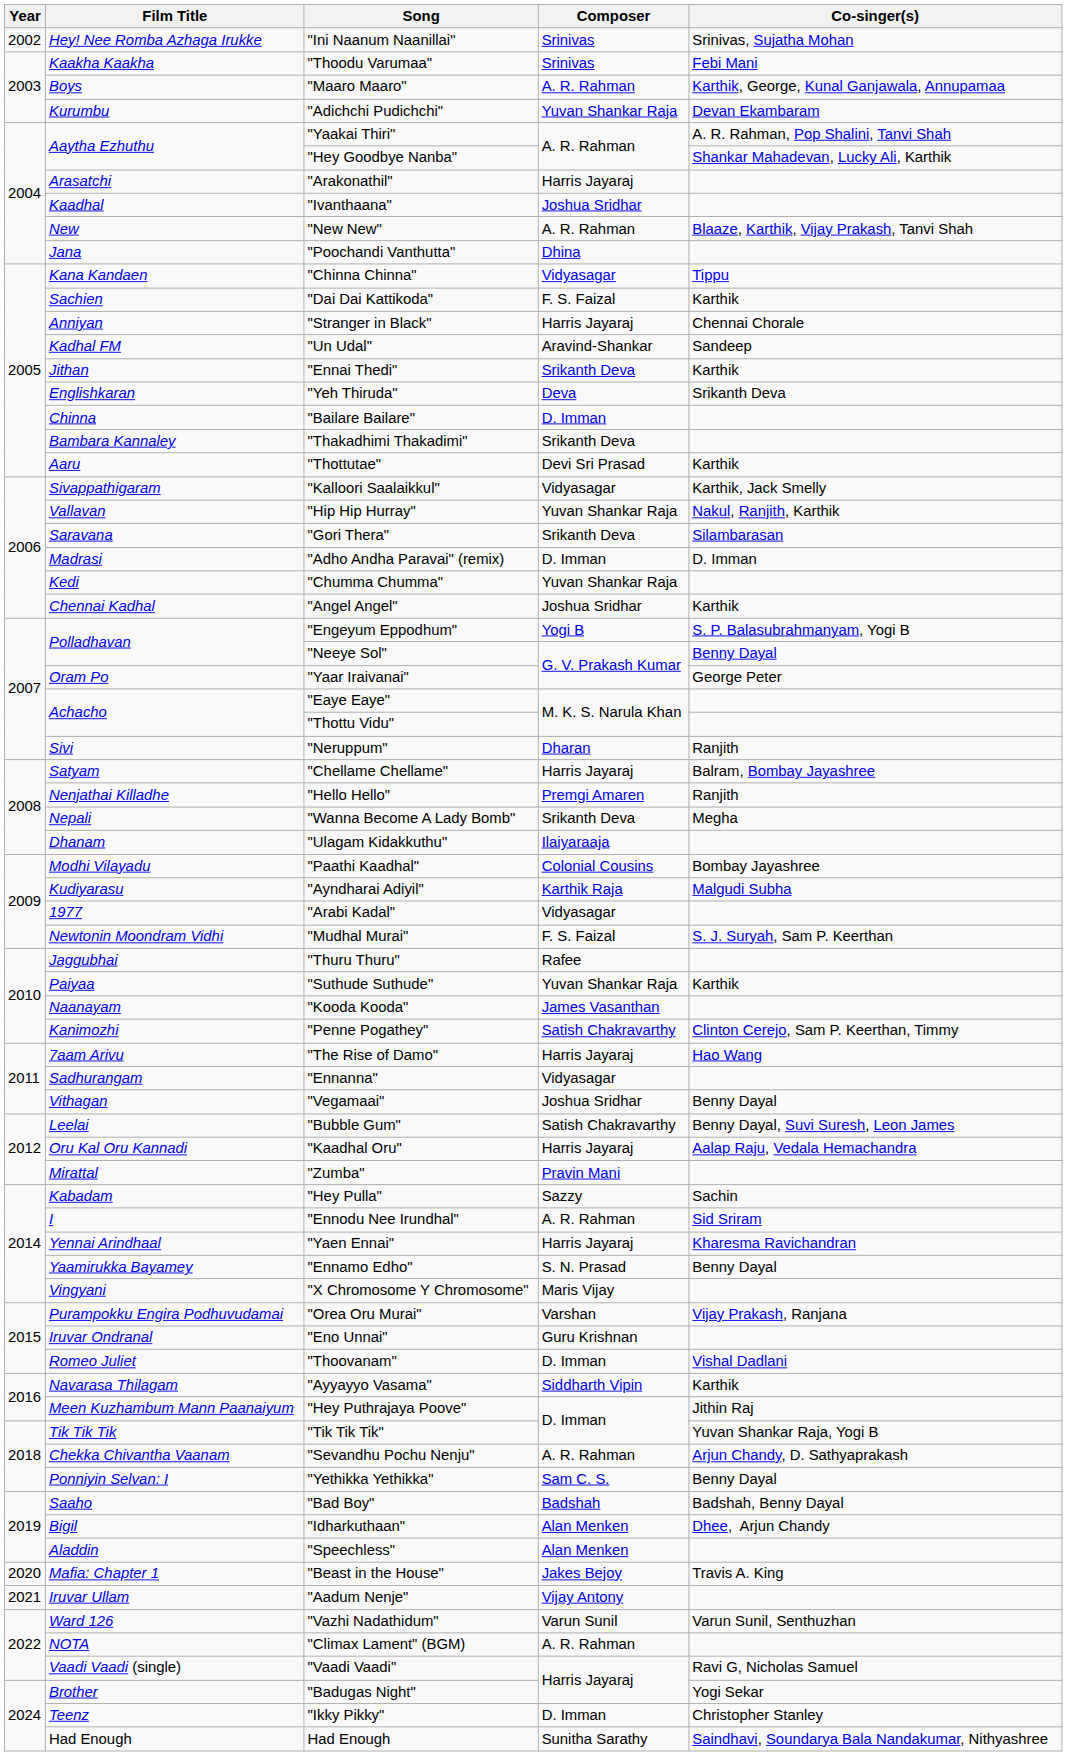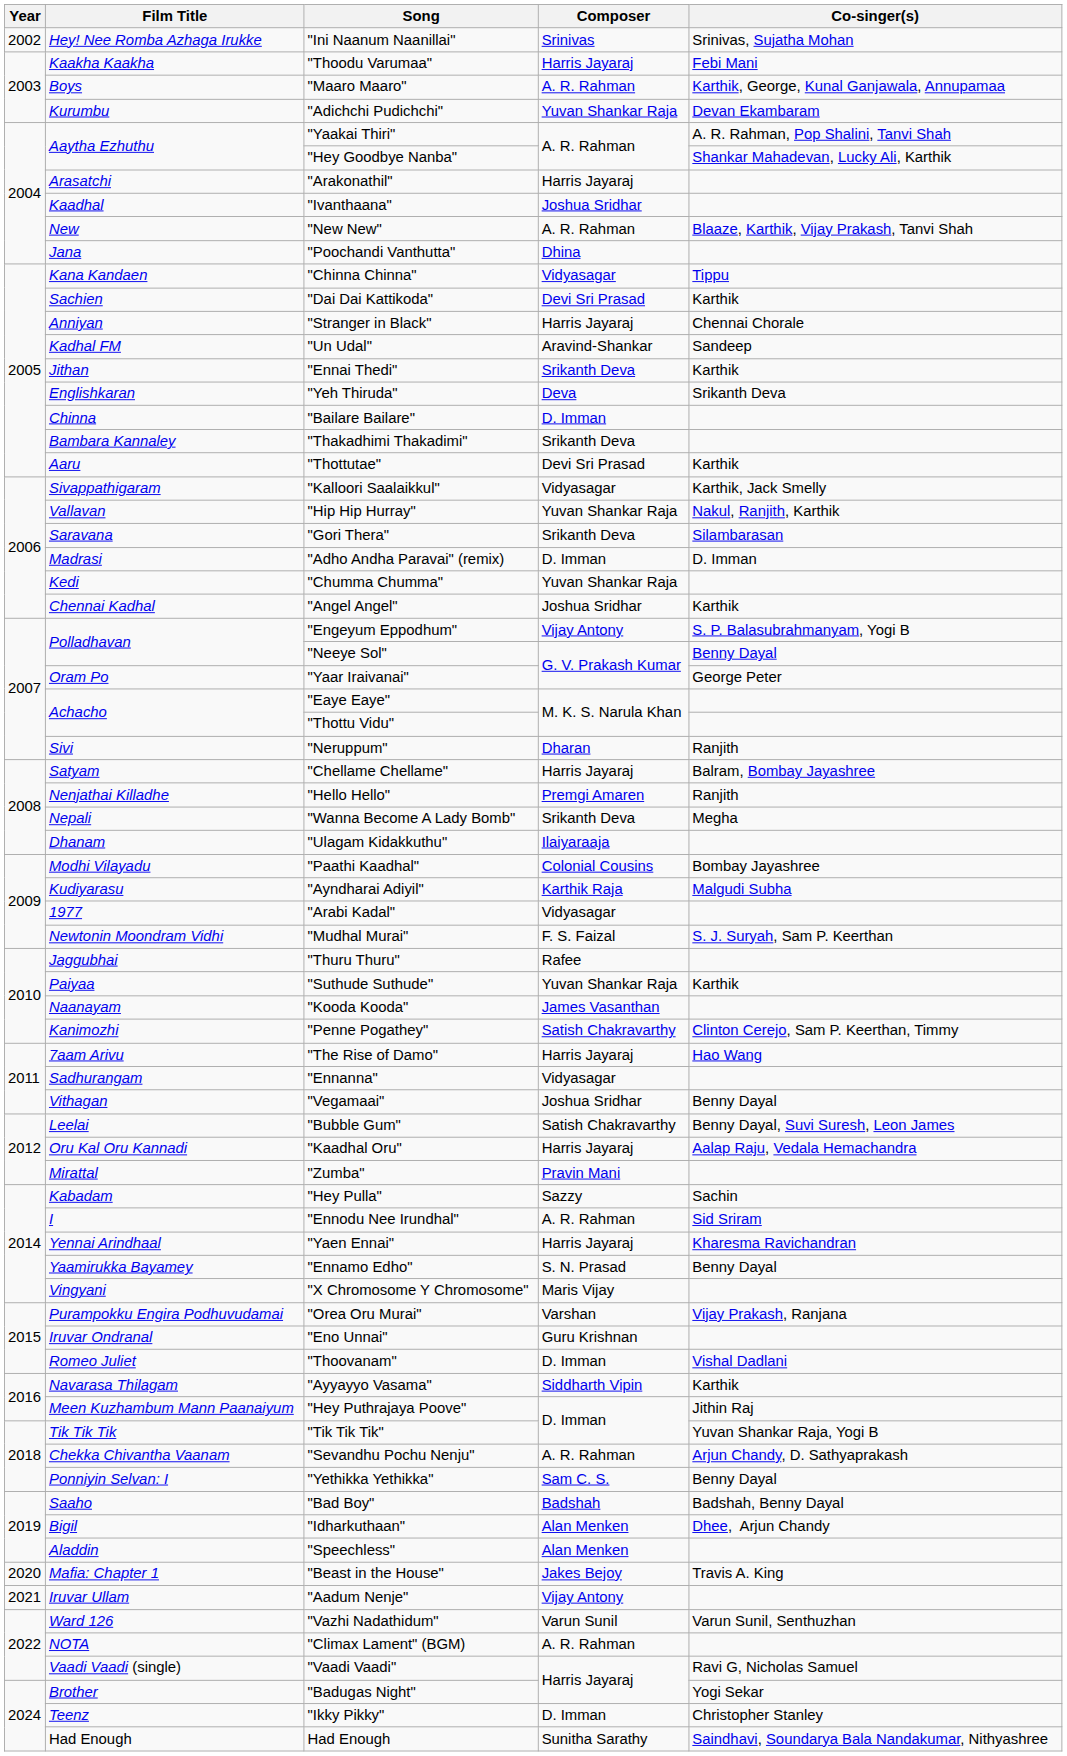"Thoodu Varumaa" | Composer: Srinivas -> Harris Jayaraj
"Dai Dai Kattikoda" | Composer: F. S. Faizal -> Devi Sri Prasad
"Engeyum Eppodhum" | Composer: Yogi B -> Vijay Antony
